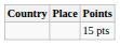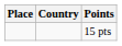columns swapped: Place <-> Country
